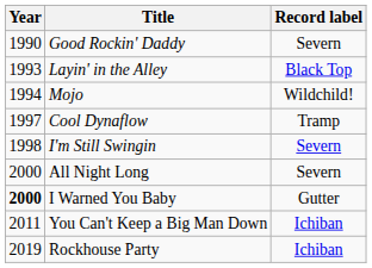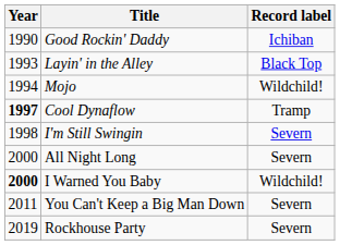Good Rockin' Daddy | Record label: Severn -> Ichiban
Cool Dynaflow | Year: normal -> bold
I Warned You Baby | Record label: Gutter -> Wildchild!
You Can't Keep a Big Man Down | Record label: Ichiban -> Severn
Rockhouse Party | Record label: Ichiban -> Severn
